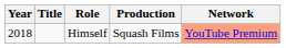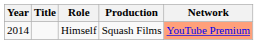Himself | Year: 2018 -> 2014
